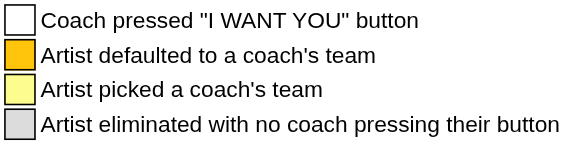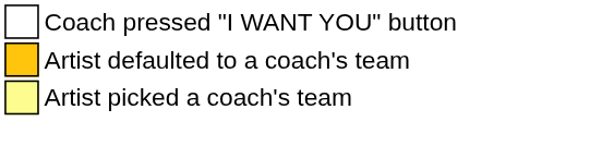- row: Artist eliminated with no coach pressing their button
